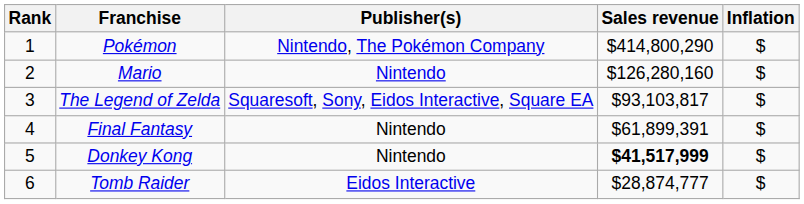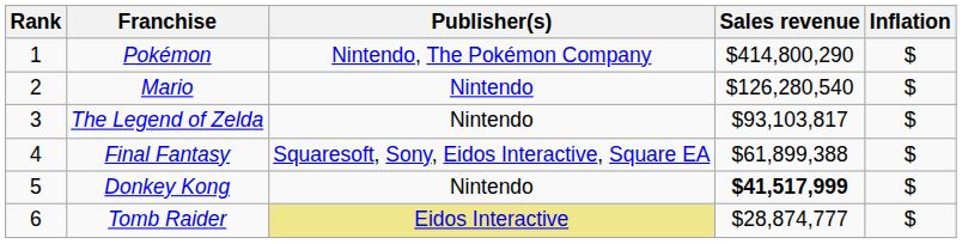Mario | Sales revenue: $126,280,160 -> $126,280,540
The Legend of Zelda | Publisher(s): Squaresoft, Sony, Eidos Interactive, Square EA -> Nintendo
Final Fantasy | Publisher(s): Nintendo -> Squaresoft, Sony, Eidos Interactive, Square EA
Final Fantasy | Sales revenue: $61,899,391 -> $61,899,388
Tomb Raider | Publisher(s): no background -> khaki background
